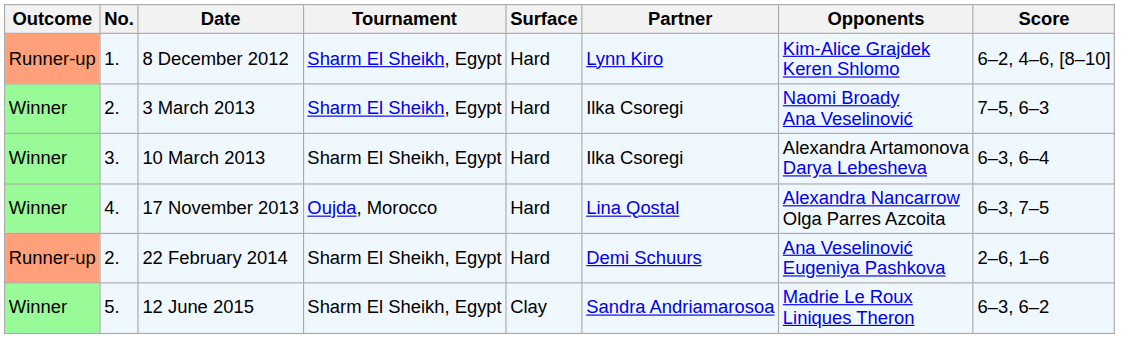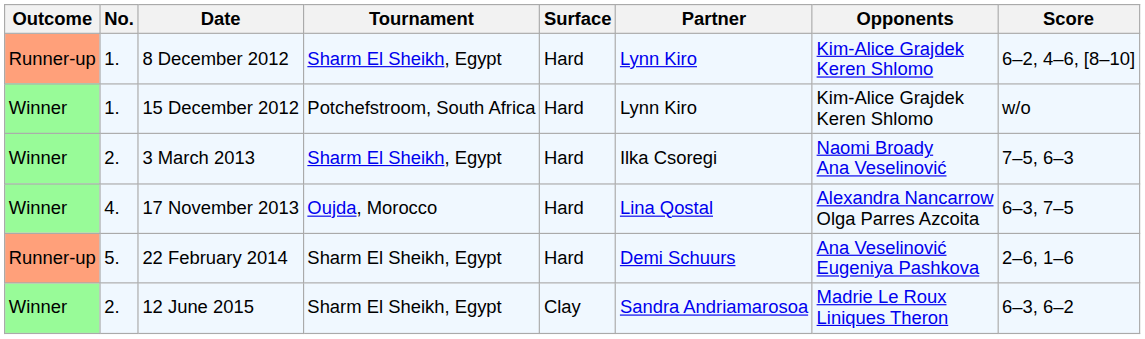+ row: Winner | 1. | 15 December 2012 | Potchefstroom, South Africa | Hard | Lynn Kiro | Kim-Alice Grajdek Keren Shlomo | w/o
- row: Winner | 3. | 10 March 2013 | Sharm El Sheikh, Egypt | Hard | Ilka Csoregi | Alexandra Artamonova Darya Lebesheva | 6–3, 6–4
22 February 2014 | No.: 2. -> 5.
12 June 2015 | No.: 5. -> 2.
